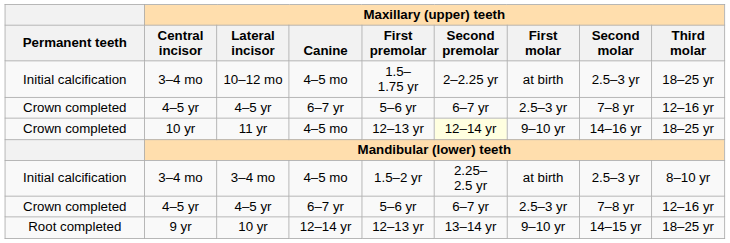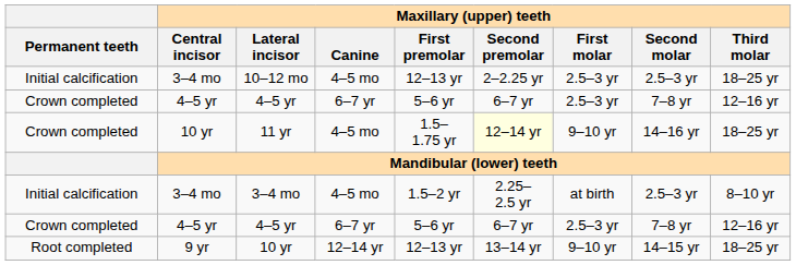10–12 mo | Maxillary (upper) teeth / First premolar: 1.5–1.75 yr -> 12–13 yr
10–12 mo | Maxillary (upper) teeth / First molar: at birth -> 2.5–3 yr
11 yr | Maxillary (upper) teeth / First premolar: 12–13 yr -> 1.5–1.75 yr
